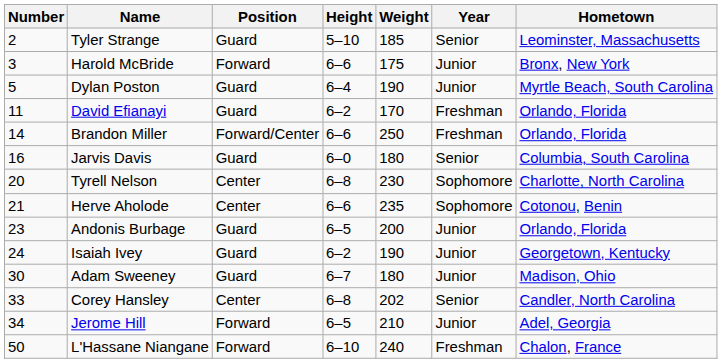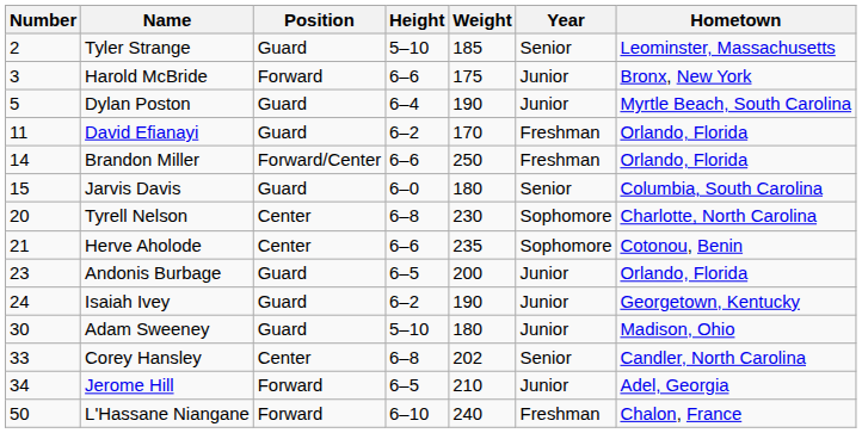Jarvis Davis | Number: 16 -> 15
Adam Sweeney | Height: 6–7 -> 5–10
